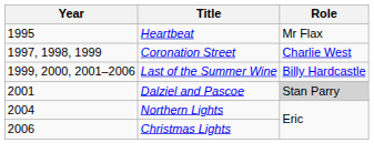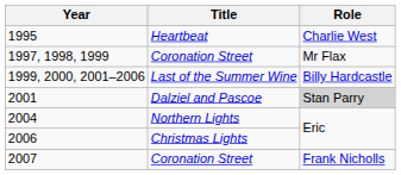1995 | Role: Mr Flax -> Charlie West
1997, 1998, 1999 | Role: Charlie West -> Mr Flax
+ row: 2007 | Coronation Street | Frank Nicholls
